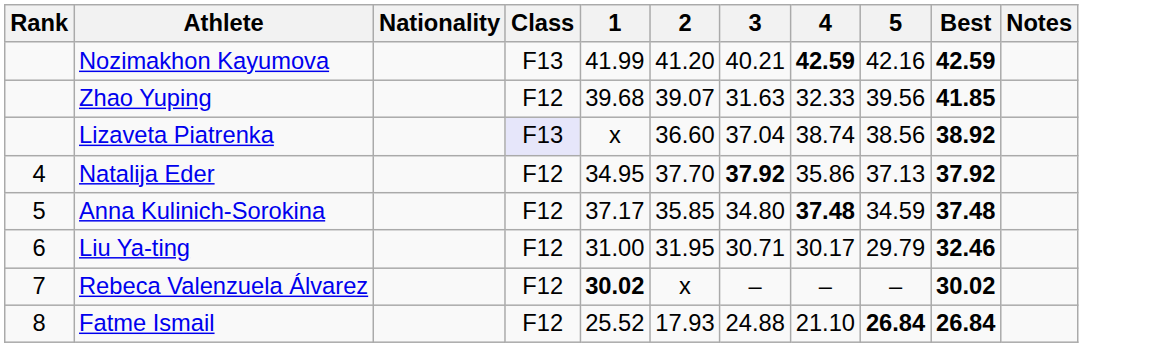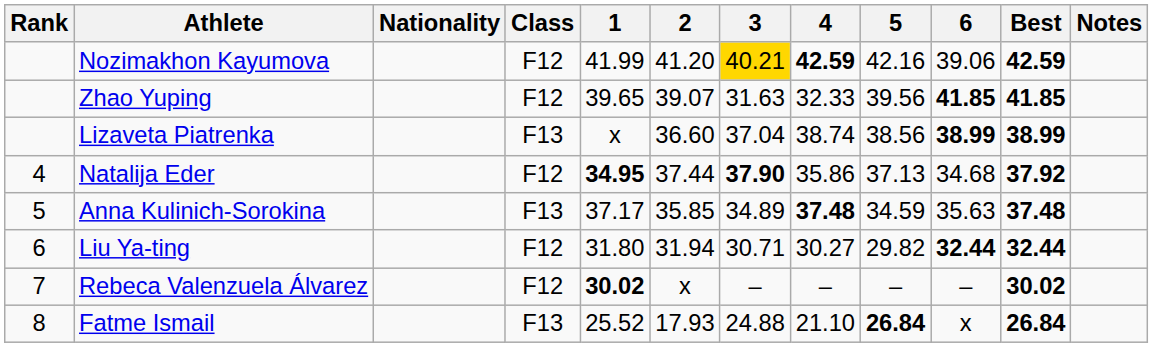+ column: 6 | 39.06 | 41.85 | 38.99 | 34.68 | 35.63 | 32.44 | – | x
Nozimakhon Kayumova | Class: F13 -> F12
Nozimakhon Kayumova | 3: no background -> gold background
Zhao Yuping | 1: 39.68 -> 39.65
Lizaveta Piatrenka | Class: lavender background -> no background
Lizaveta Piatrenka | Best: 38.92 -> 38.99
Natalija Eder | 1: normal -> bold
Natalija Eder | 2: 37.70 -> 37.44
Natalija Eder | 3: 37.92 -> 37.90
Anna Kulinich-Sorokina | Class: F12 -> F13
Anna Kulinich-Sorokina | 3: 34.80 -> 34.89
Liu Ya-ting | 1: 31.00 -> 31.80
Liu Ya-ting | 2: 31.95 -> 31.94
Liu Ya-ting | 4: 30.17 -> 30.27
Liu Ya-ting | 5: 29.79 -> 29.82
Liu Ya-ting | Best: 32.46 -> 32.44
Fatme Ismail | Class: F12 -> F13
